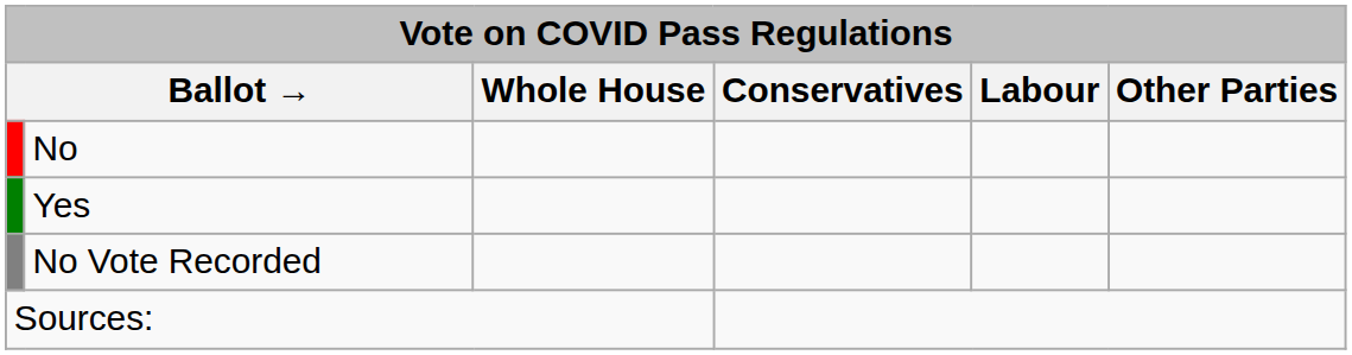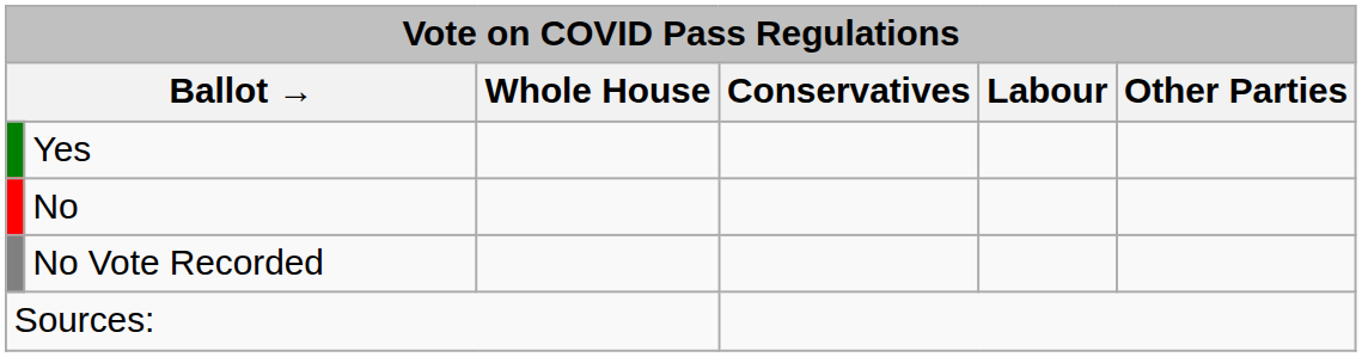rows swapped: Yes <-> No
